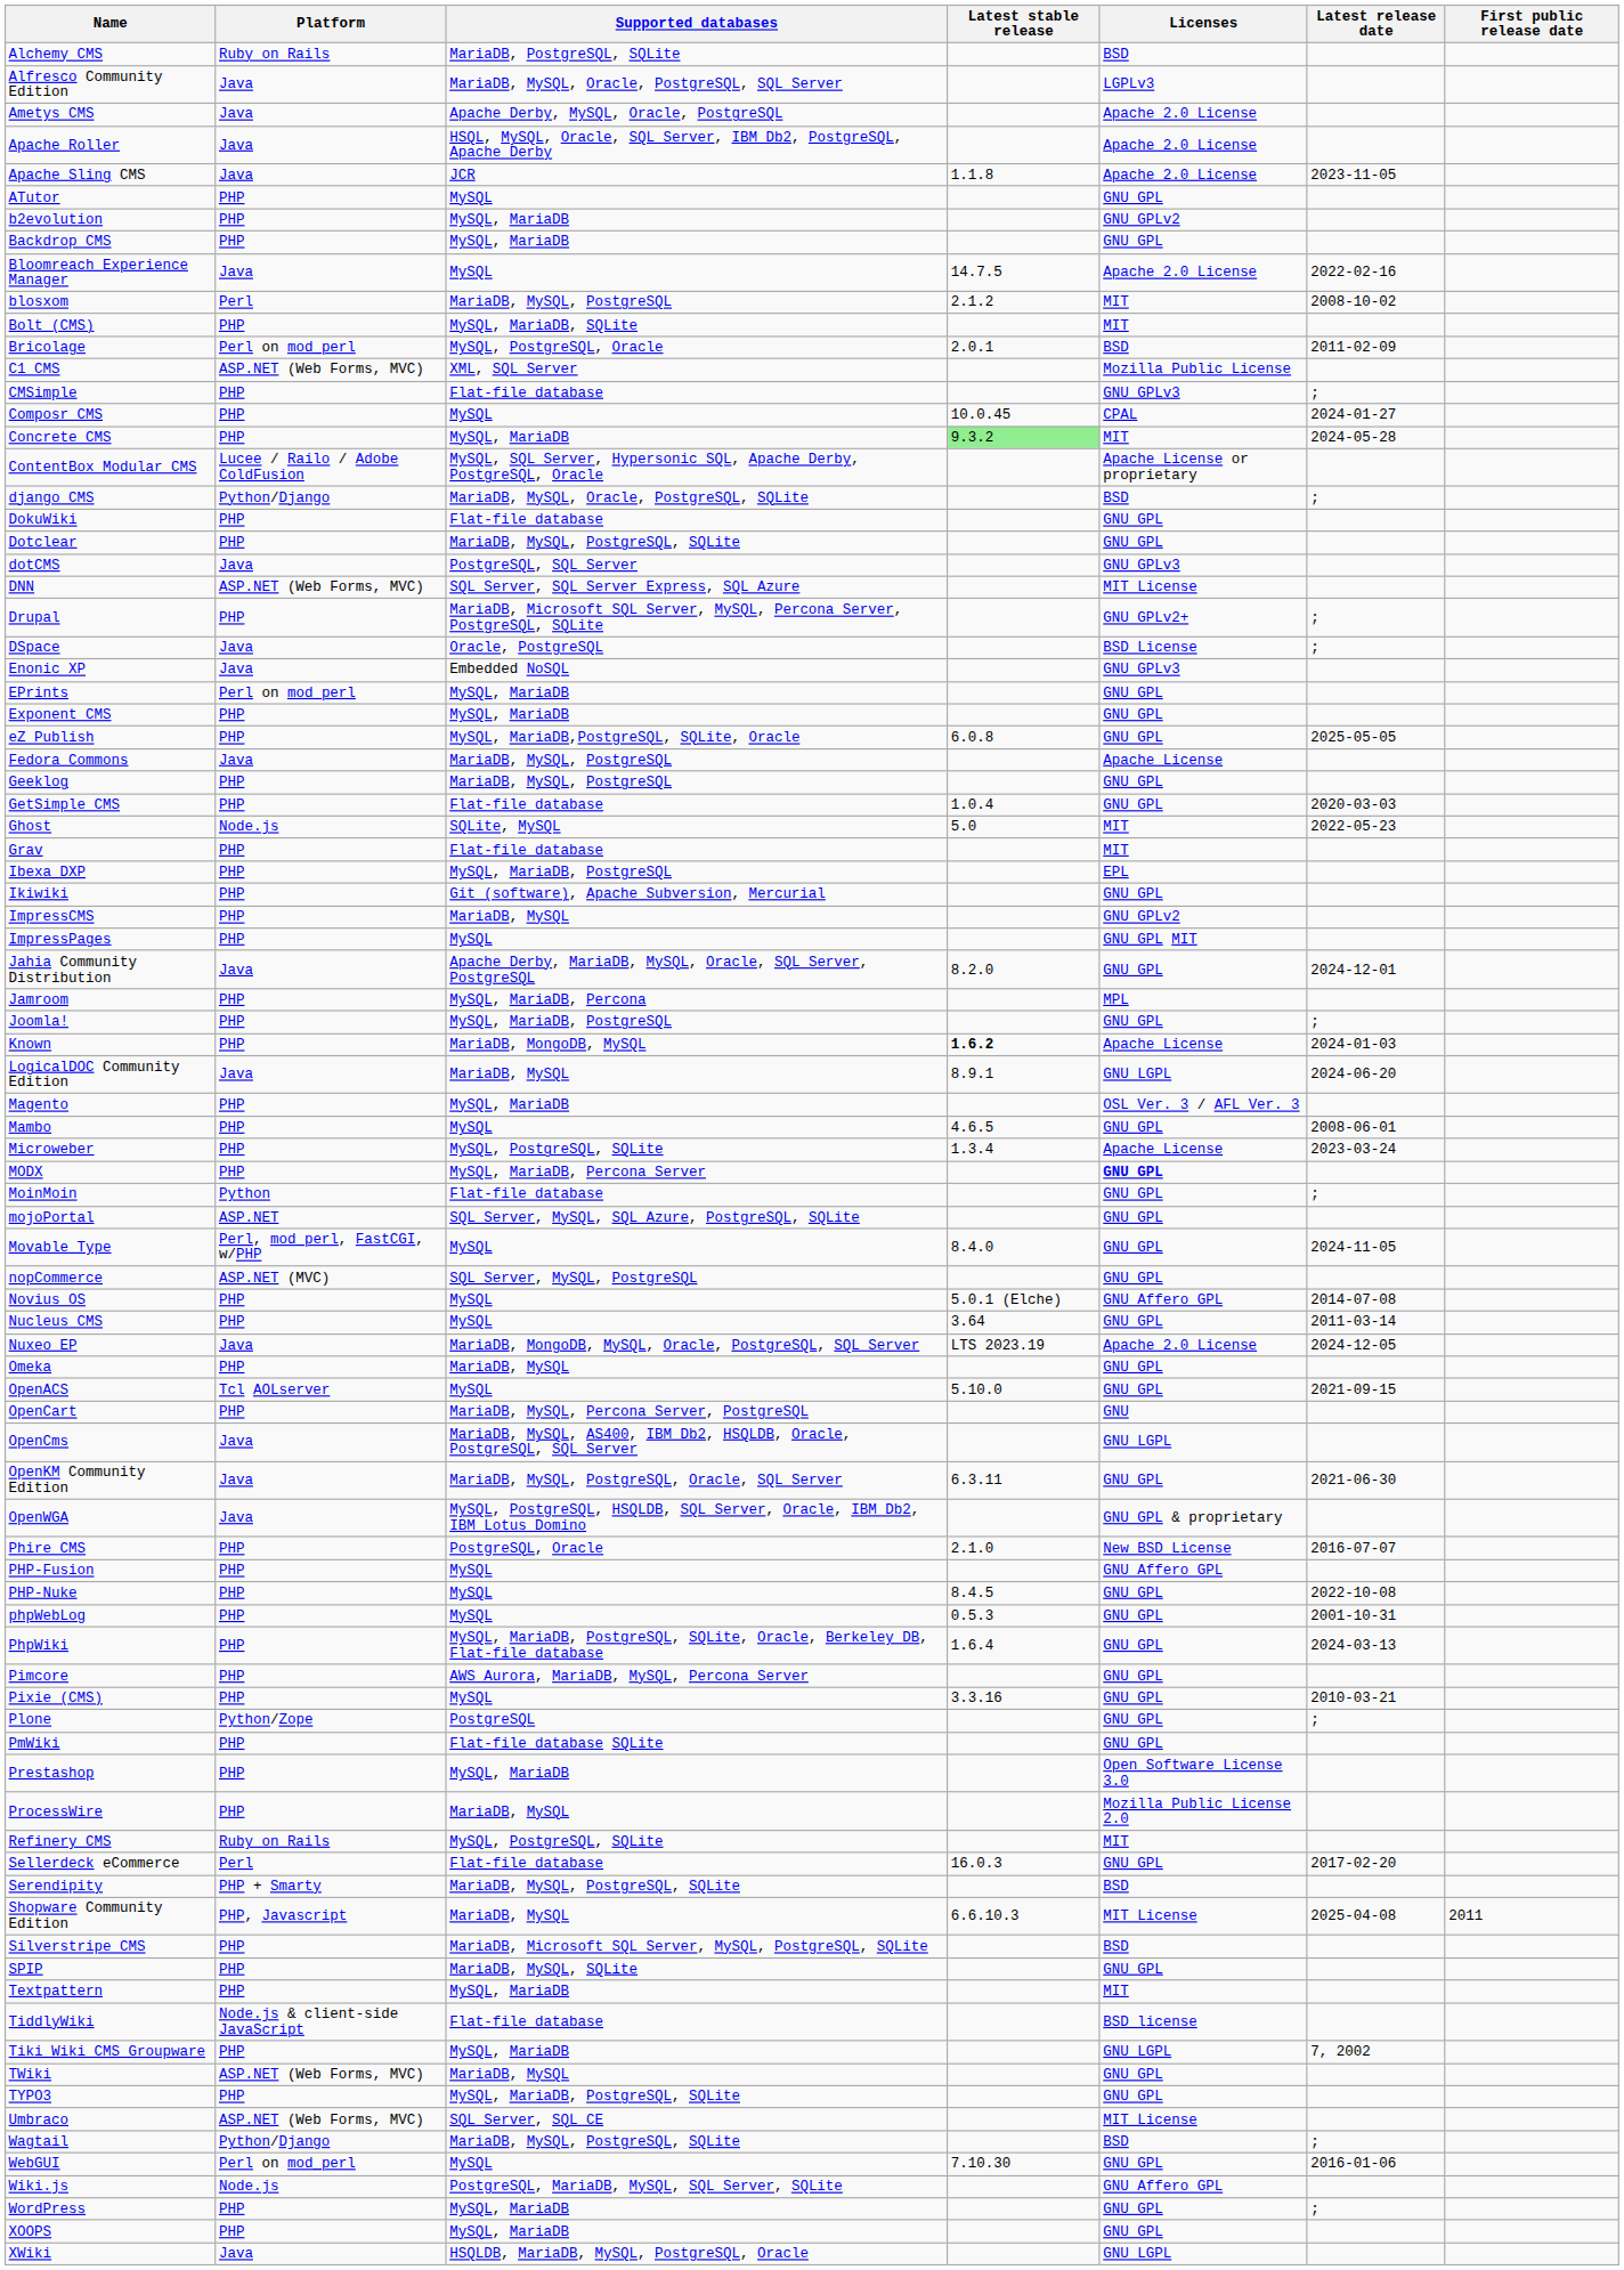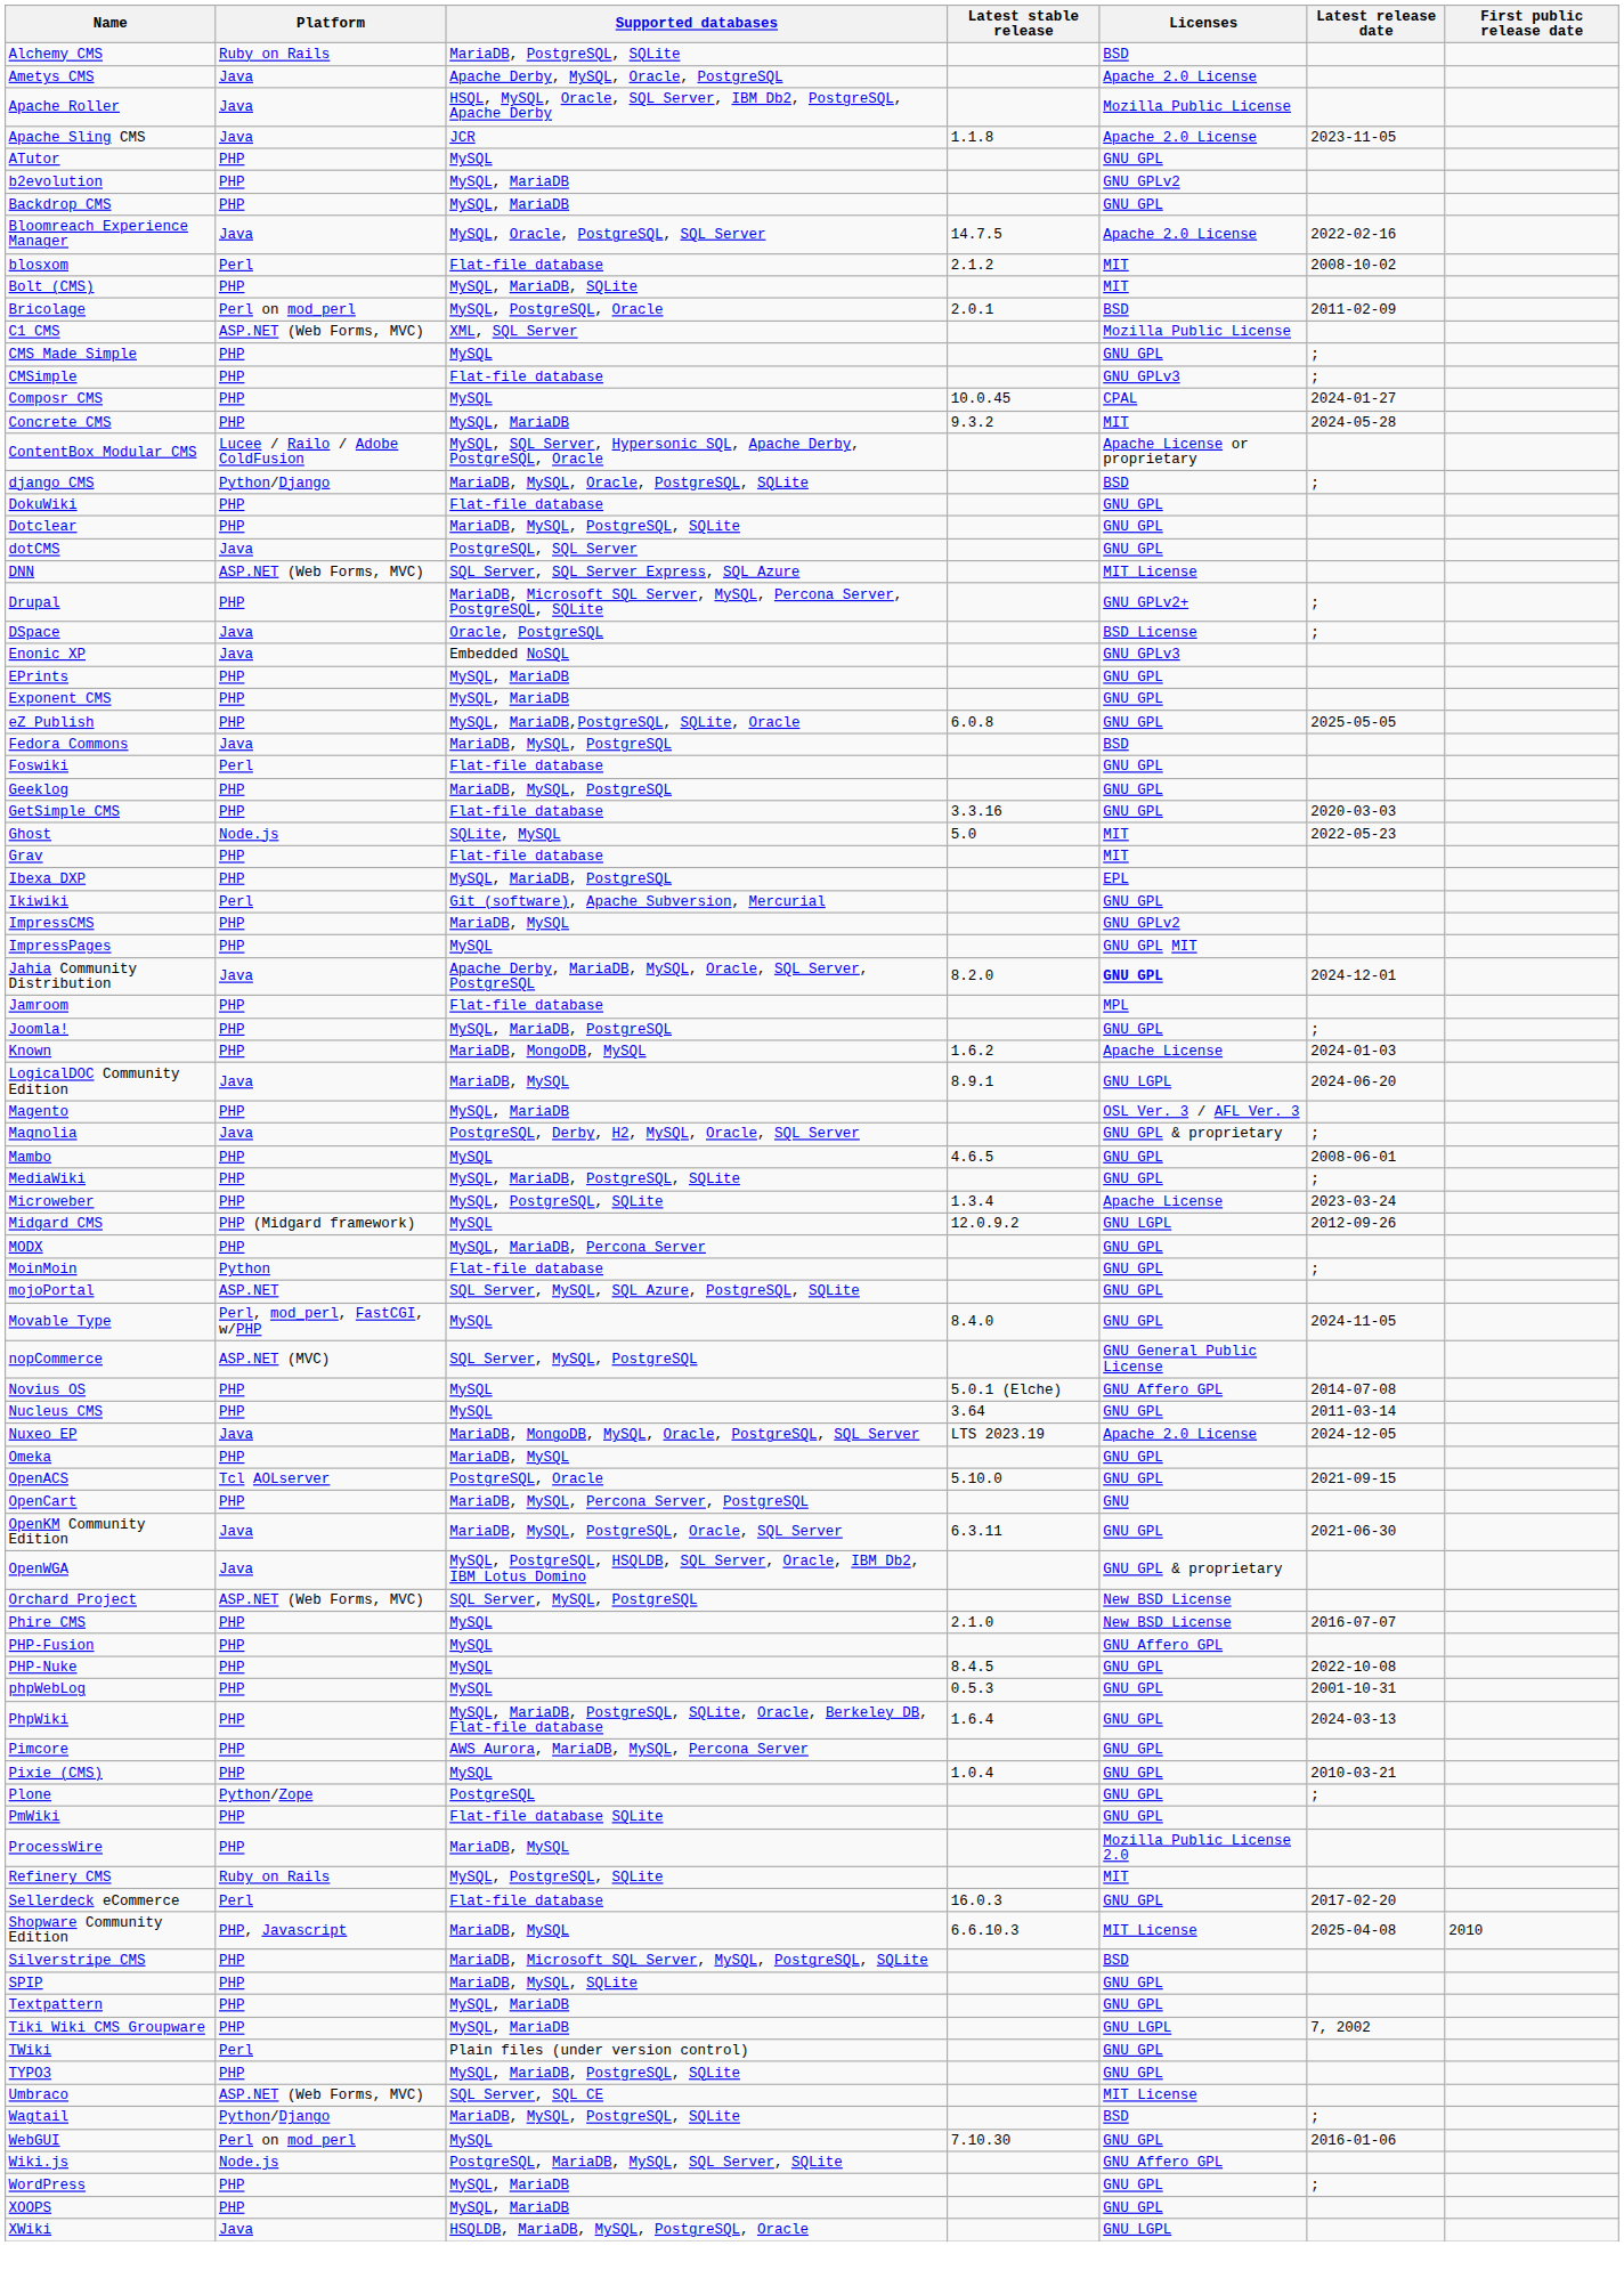- row: Alfresco Community Edition | Java | MariaDB, MySQL, Oracle, PostgreSQL, SQL Server | LGPLv3
Apache Roller | Licenses: Apache 2.0 License -> Mozilla Public License
Bloomreach Experience Manager | Supported databases: MySQL -> MySQL, Oracle, PostgreSQL, SQL Server
blosxom | Supported databases: MariaDB, MySQL, PostgreSQL -> Flat-file database
+ row: CMS Made Simple | PHP | MySQL | GNU GPL | ;
Concrete CMS | Latest stable release: lightgreen background -> no background
dotCMS | Licenses: GNU GPLv3 -> GNU GPL
EPrints | Platform: Perl on mod_perl -> PHP
Fedora Commons | Licenses: Apache License -> BSD
+ row: Foswiki | Perl | Flat-file database | GNU GPL
GetSimple CMS | Latest stable release: 1.0.4 -> 3.3.16
Ikiwiki | Platform: PHP -> Perl
Jahia Community Distribution | Licenses: normal -> bold
Jamroom | Supported databases: MySQL, MariaDB, Percona -> Flat-file database
Known | Latest stable release: bold -> normal
+ row: Magnolia | Java | PostgreSQL, Derby, H2, MySQL, Oracle, SQL Server | GNU GPL & proprietary | ;
+ row: MediaWiki | PHP | MySQL, MariaDB, PostgreSQL, SQLite | GNU GPL | ;
+ row: Midgard CMS | PHP (Midgard framework) | MySQL | 12.0.9.2 | GNU LGPL | 2012-09-26
MODX | Licenses: bold -> normal
nopCommerce | Licenses: GNU GPL -> GNU General Public License
OpenACS | Supported databases: MySQL -> PostgreSQL, Oracle
- row: OpenCms | Java | MariaDB, MySQL, AS400, IBM Db2, HSQLDB, Oracle, PostgreSQL, SQL Server | GNU LGPL
+ row: Orchard Project | ASP.NET (Web Forms, MVC) | SQL Server, MySQL, PostgreSQL | New BSD License
Phire CMS | Supported databases: PostgreSQL, Oracle -> MySQL
Pixie (CMS) | Latest stable release: 3.3.16 -> 1.0.4
- row: Prestashop | PHP | MySQL, MariaDB | Open Software License 3.0
- row: Serendipity | PHP + Smarty | MariaDB, MySQL, PostgreSQL, SQLite | BSD
Shopware Community Edition | First public release date: 2011 -> 2010
Textpattern | Licenses: MIT -> GNU GPL
- row: TiddlyWiki | Node.js & client-side JavaScript | Flat-file database | BSD license
TWiki | Platform: ASP.NET (Web Forms, MVC) -> Perl
TWiki | Supported databases: MariaDB, MySQL -> Plain files (under version control)
